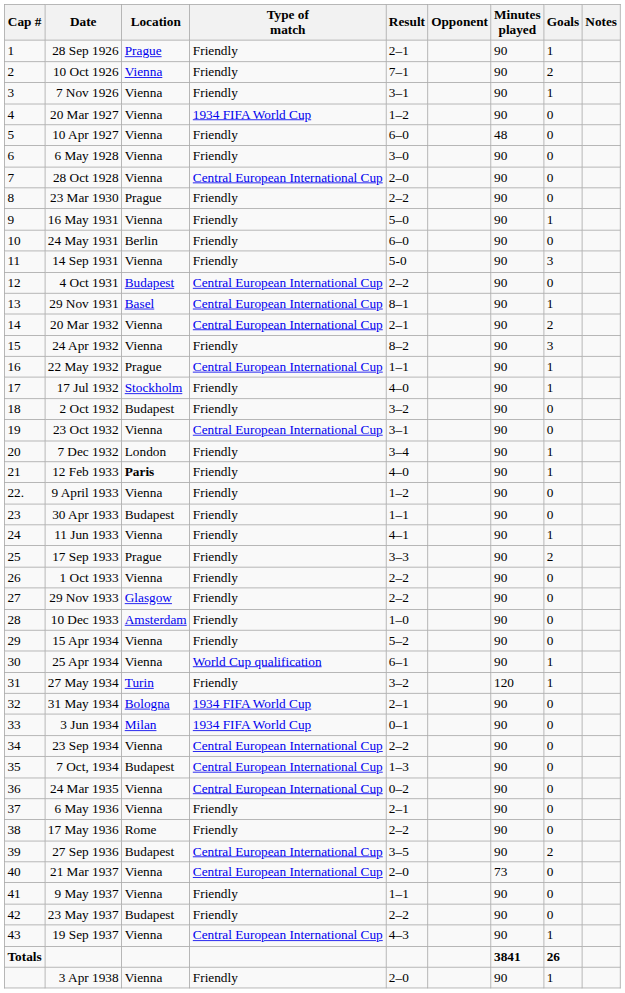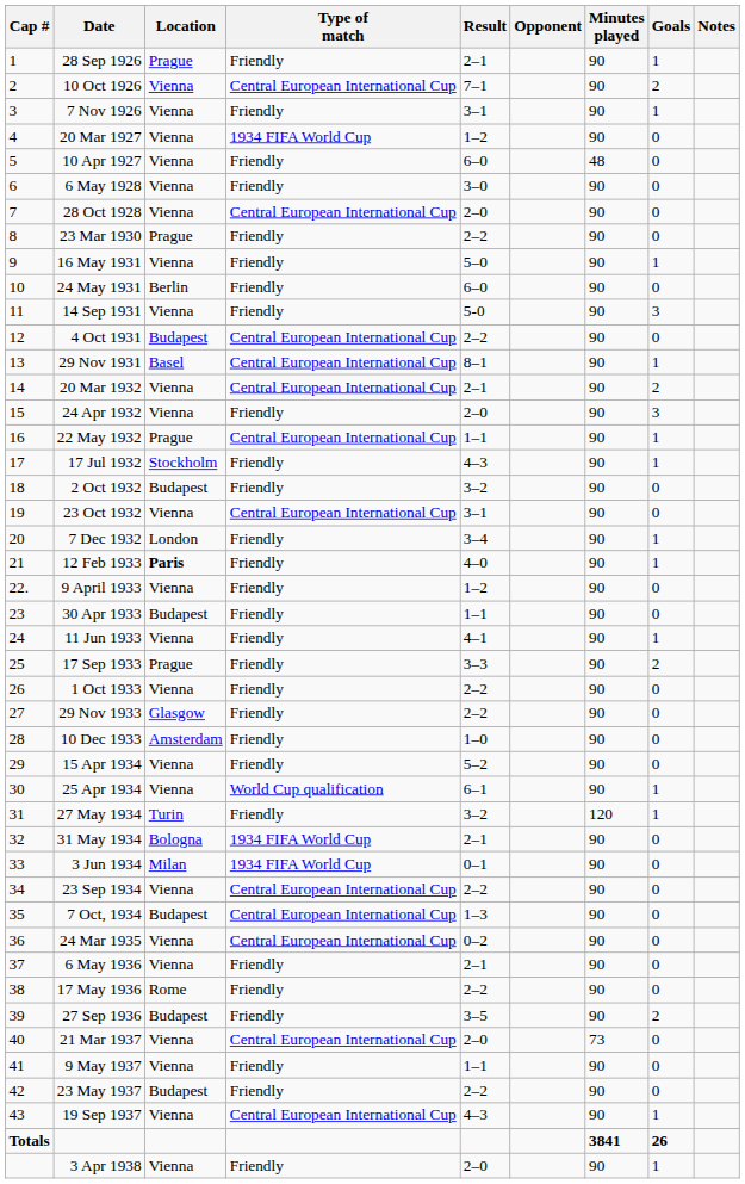10 Oct 1926 | Type of match: Friendly -> Central European International Cup
24 Apr 1932 | Result: 8–2 -> 2–0
17 Jul 1932 | Result: 4–0 -> 4–3
27 Sep 1936 | Type of match: Central European International Cup -> Friendly
